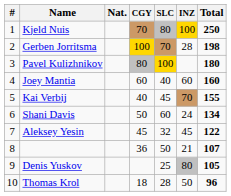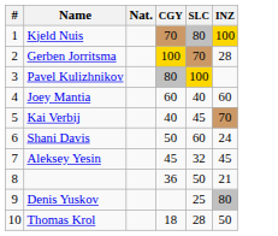- column: Total | 250 | 198 | 180 | 160 | 155 | 134 | 122 | 107 | 105 | 96
